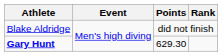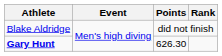Gary Hunt | Points: 629.30 -> 626.30
